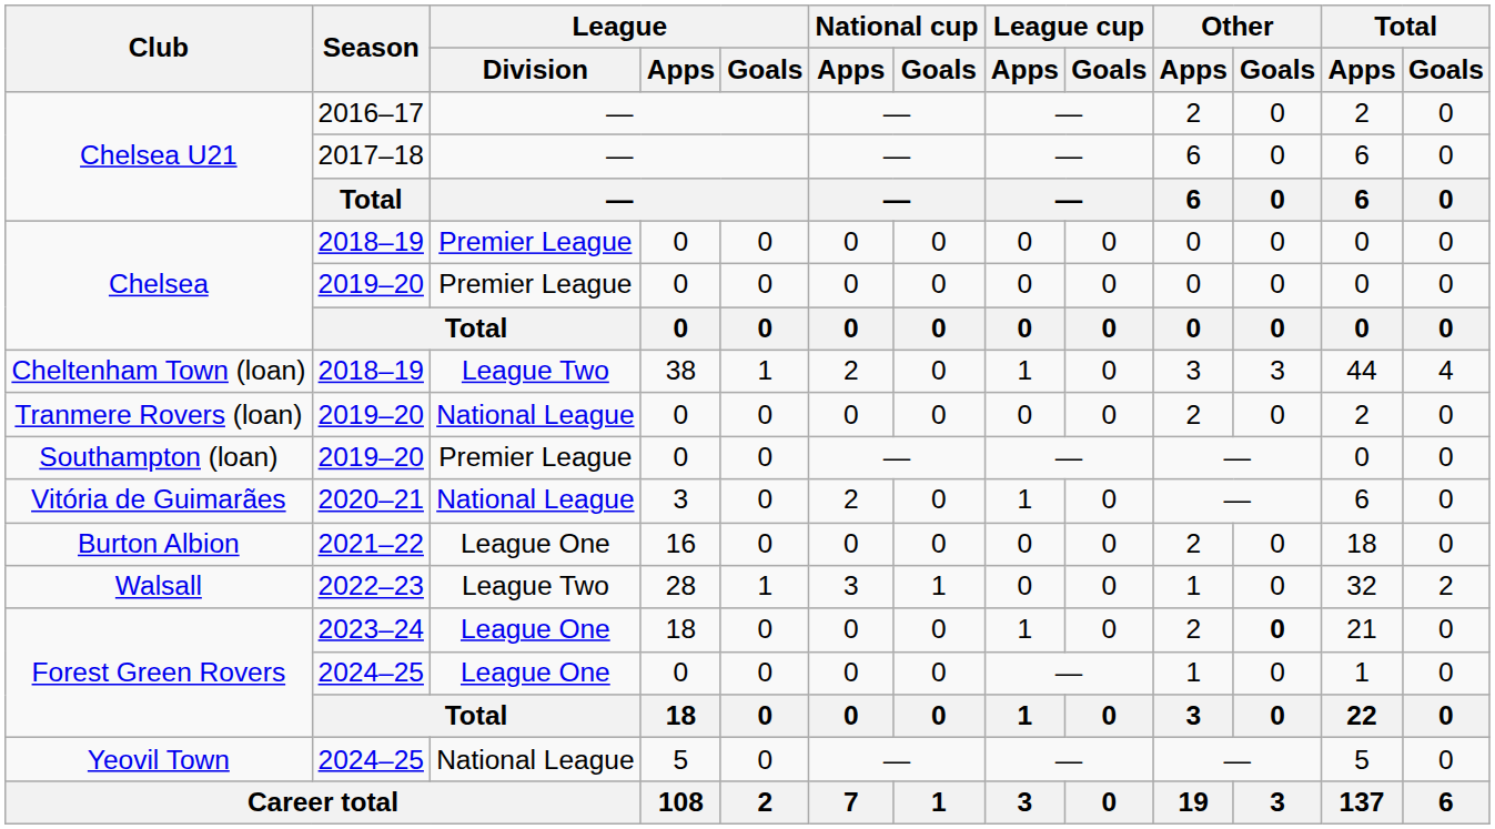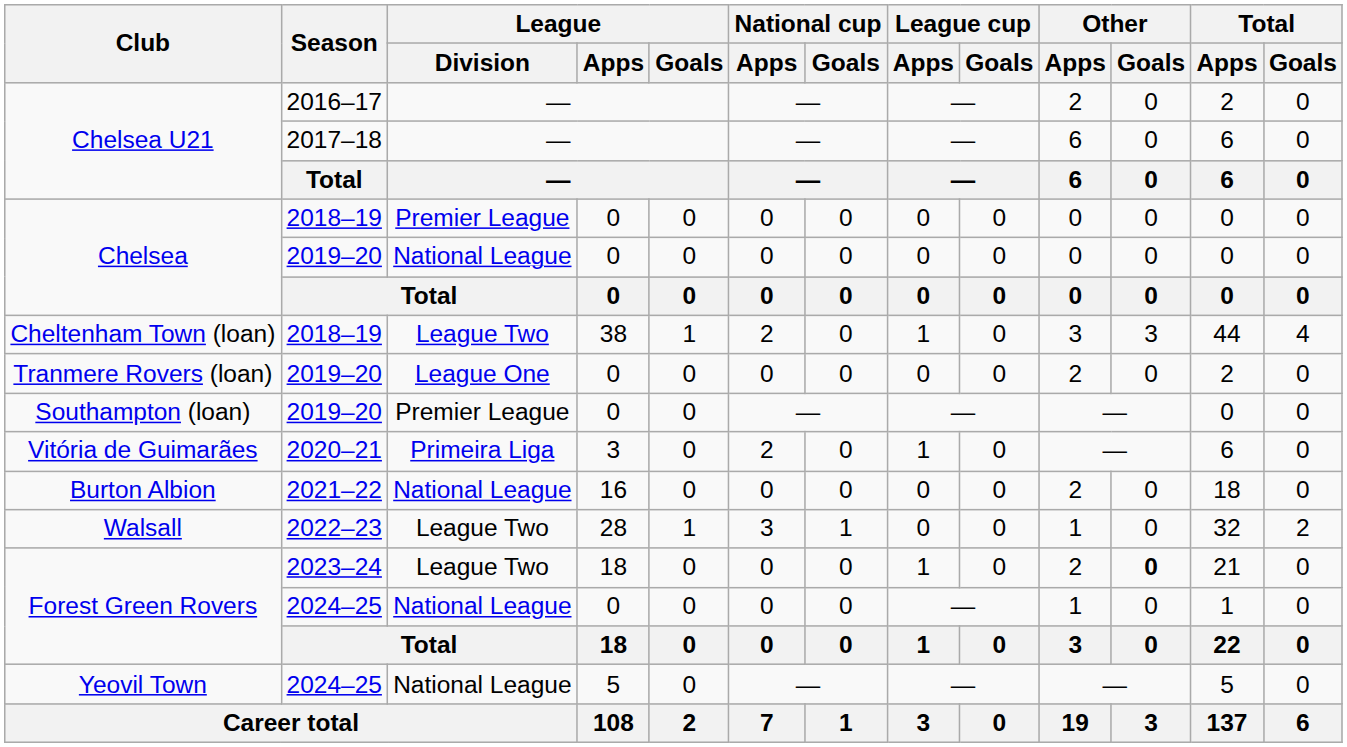Chelsea / 2019–20 | League / Division: Premier League -> National League
Tranmere Rovers (loan) | League / Division: National League -> League One
Vitória de Guimarães | League / Division: National League -> Primeira Liga
Burton Albion | League / Division: League One -> National League
Forest Green Rovers / 2023–24 | League / Division: League One -> League Two
Forest Green Rovers / 2024–25 | League / Division: League One -> National League
